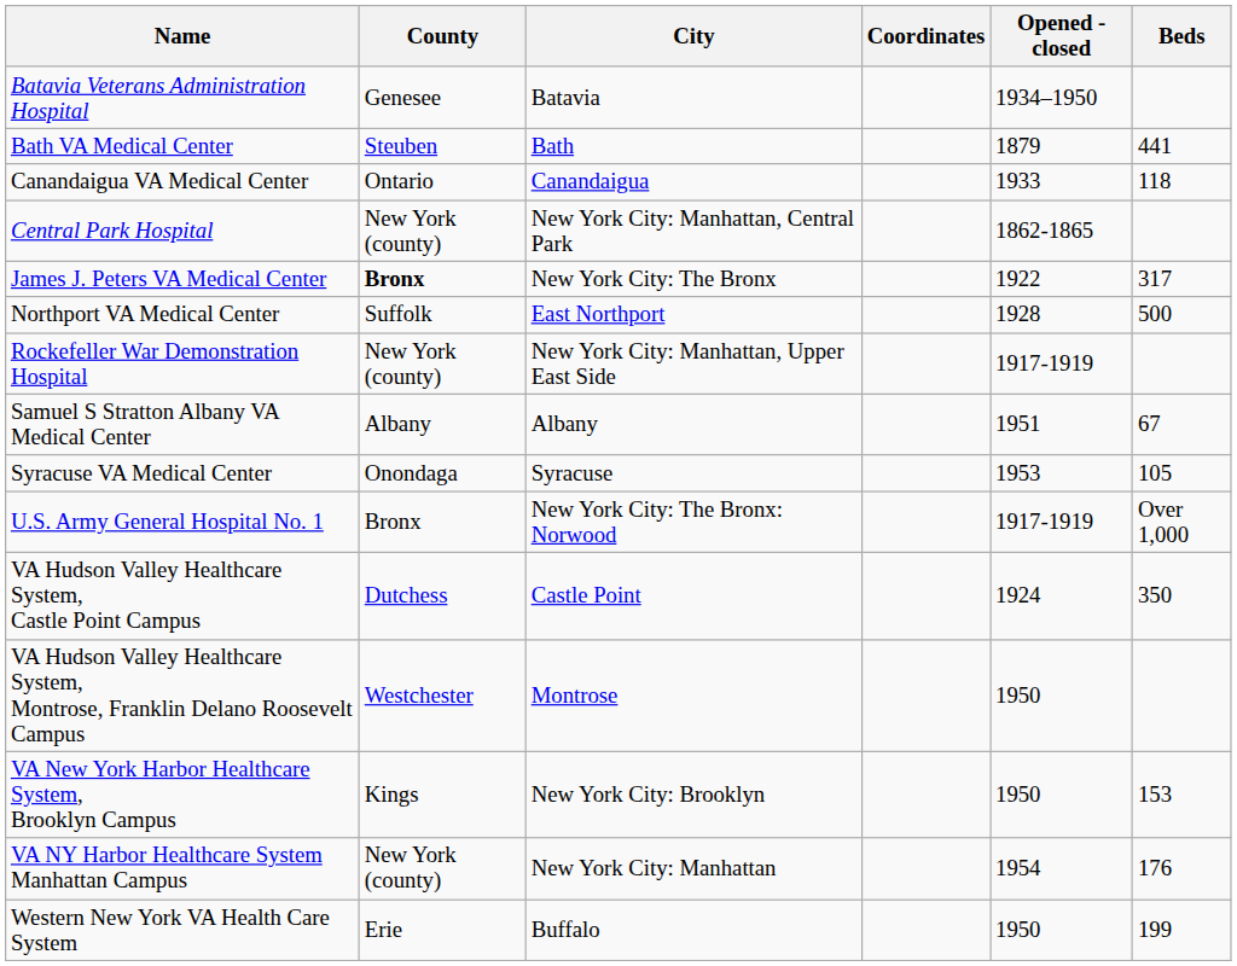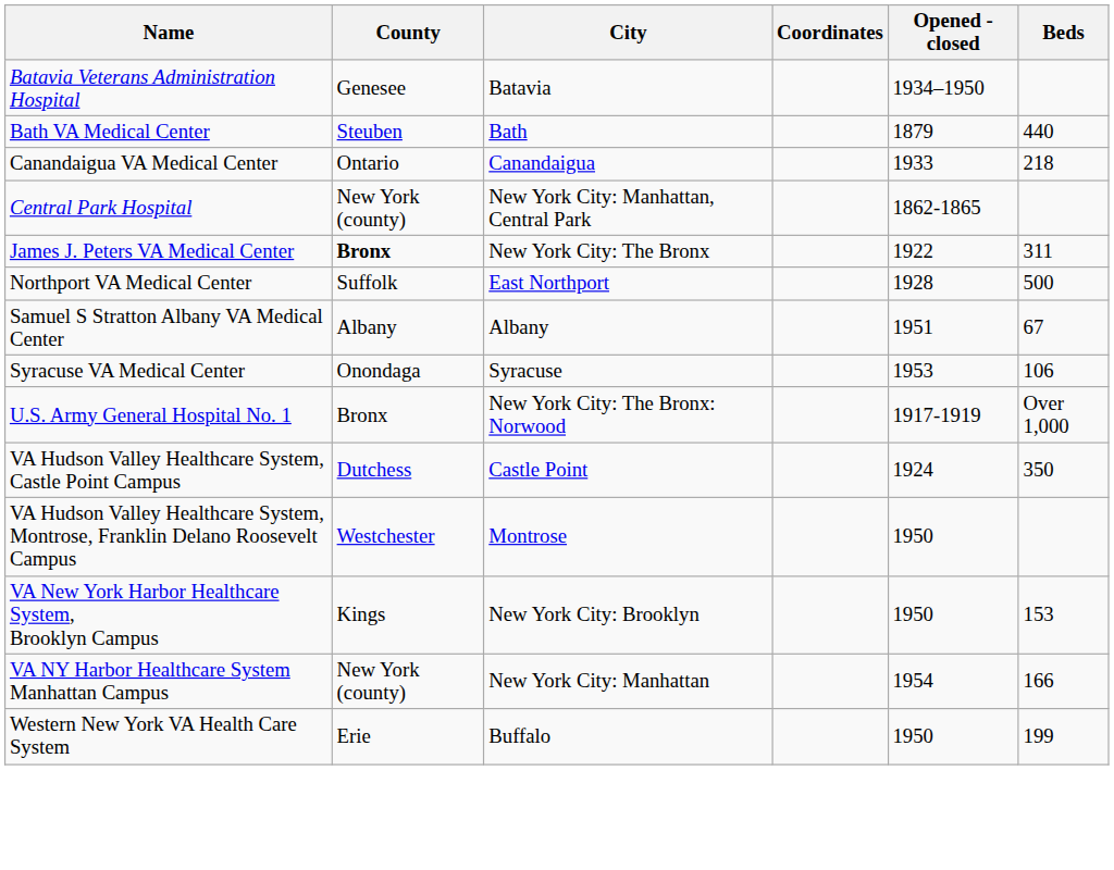Bath VA Medical Center | Beds: 441 -> 440
Canandaigua VA Medical Center | Beds: 118 -> 218
James J. Peters VA Medical Center | Beds: 317 -> 311
- row: Rockefeller War Demonstration Hospital | New York (county) | New York City: Manhattan, Upper East Side | 1917-1919
Syracuse VA Medical Center | Beds: 105 -> 106
VA NY Harbor Healthcare System Manhattan Campus | Beds: 176 -> 166
